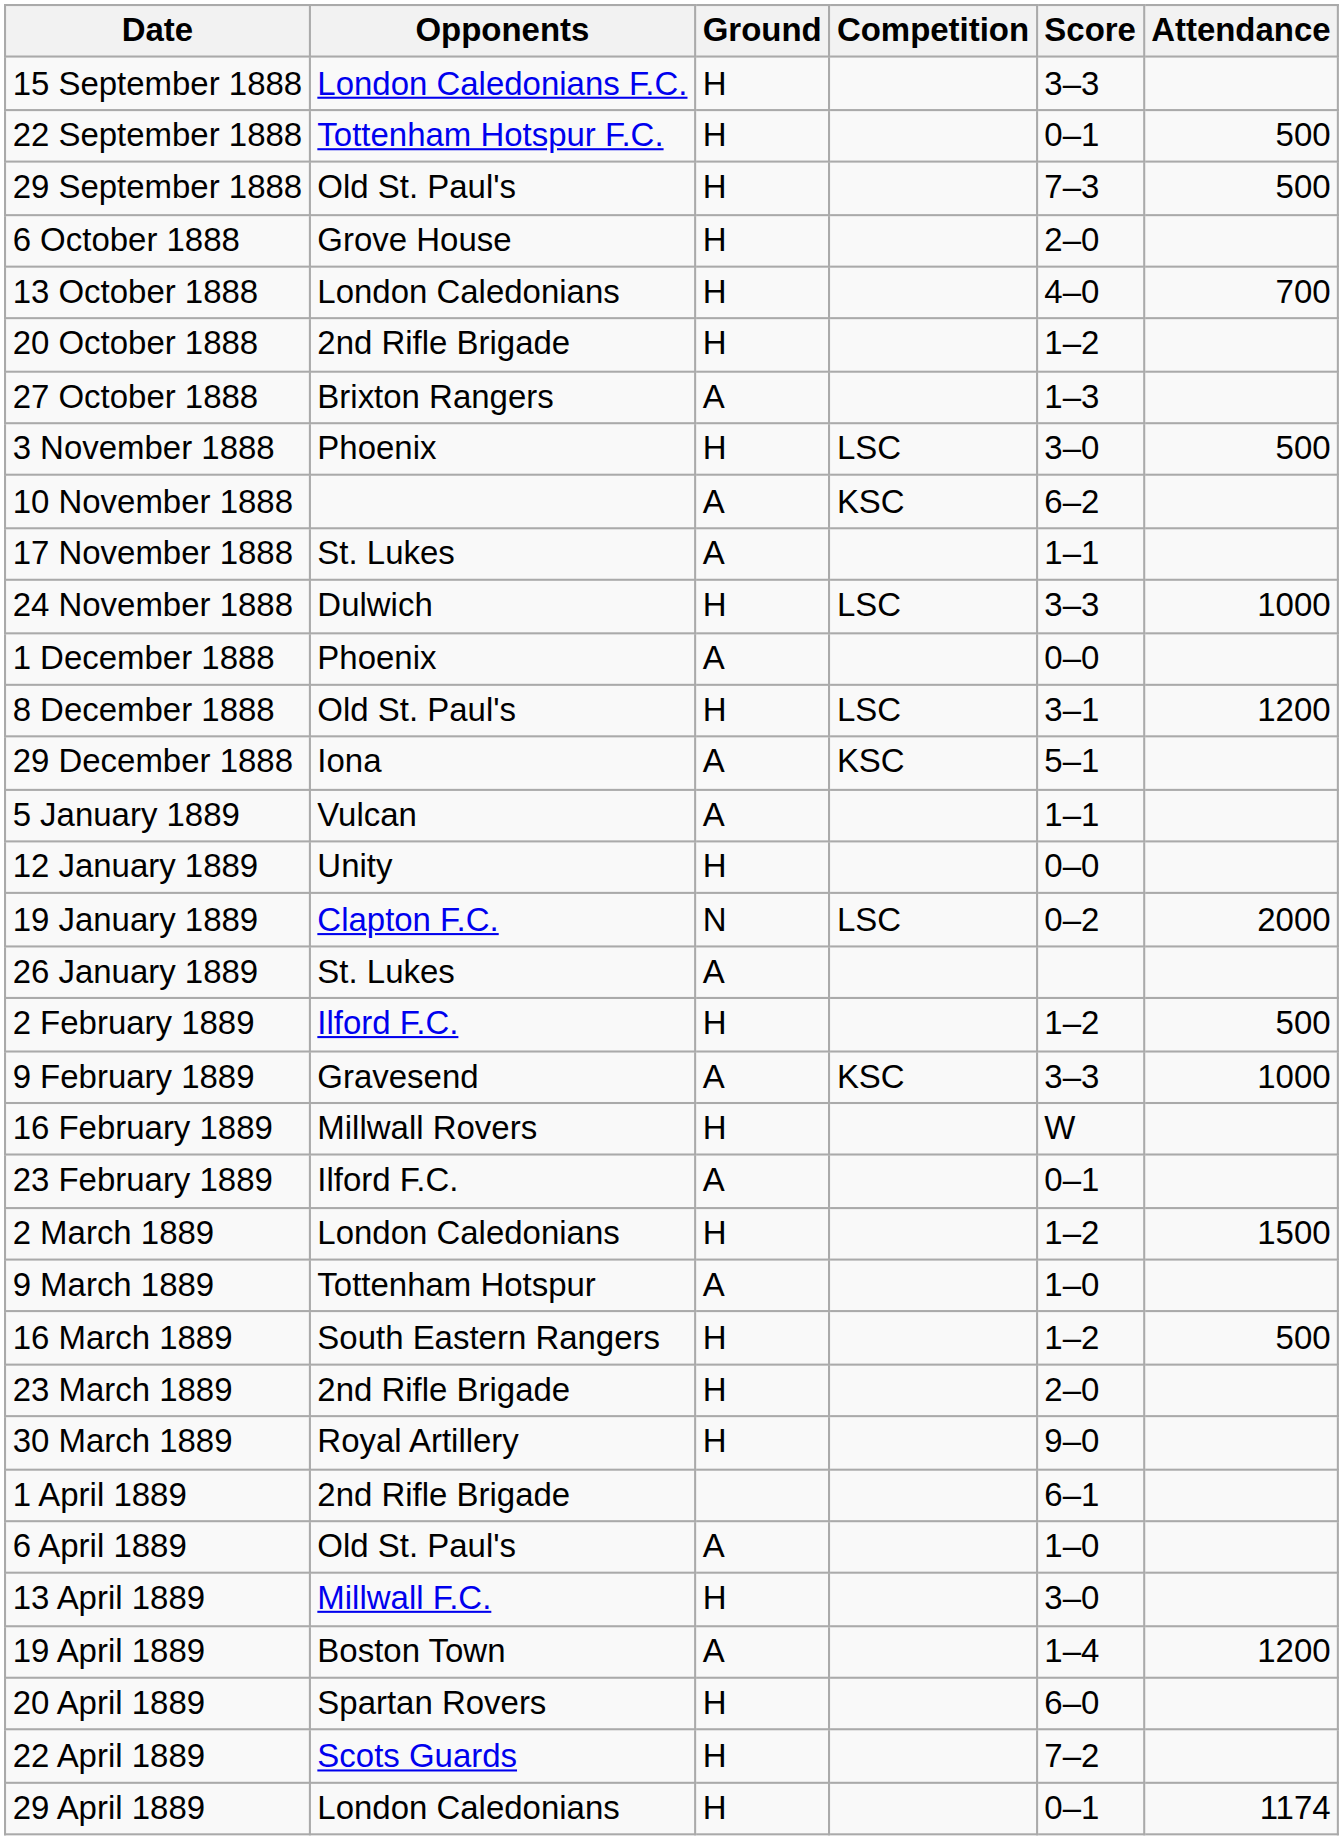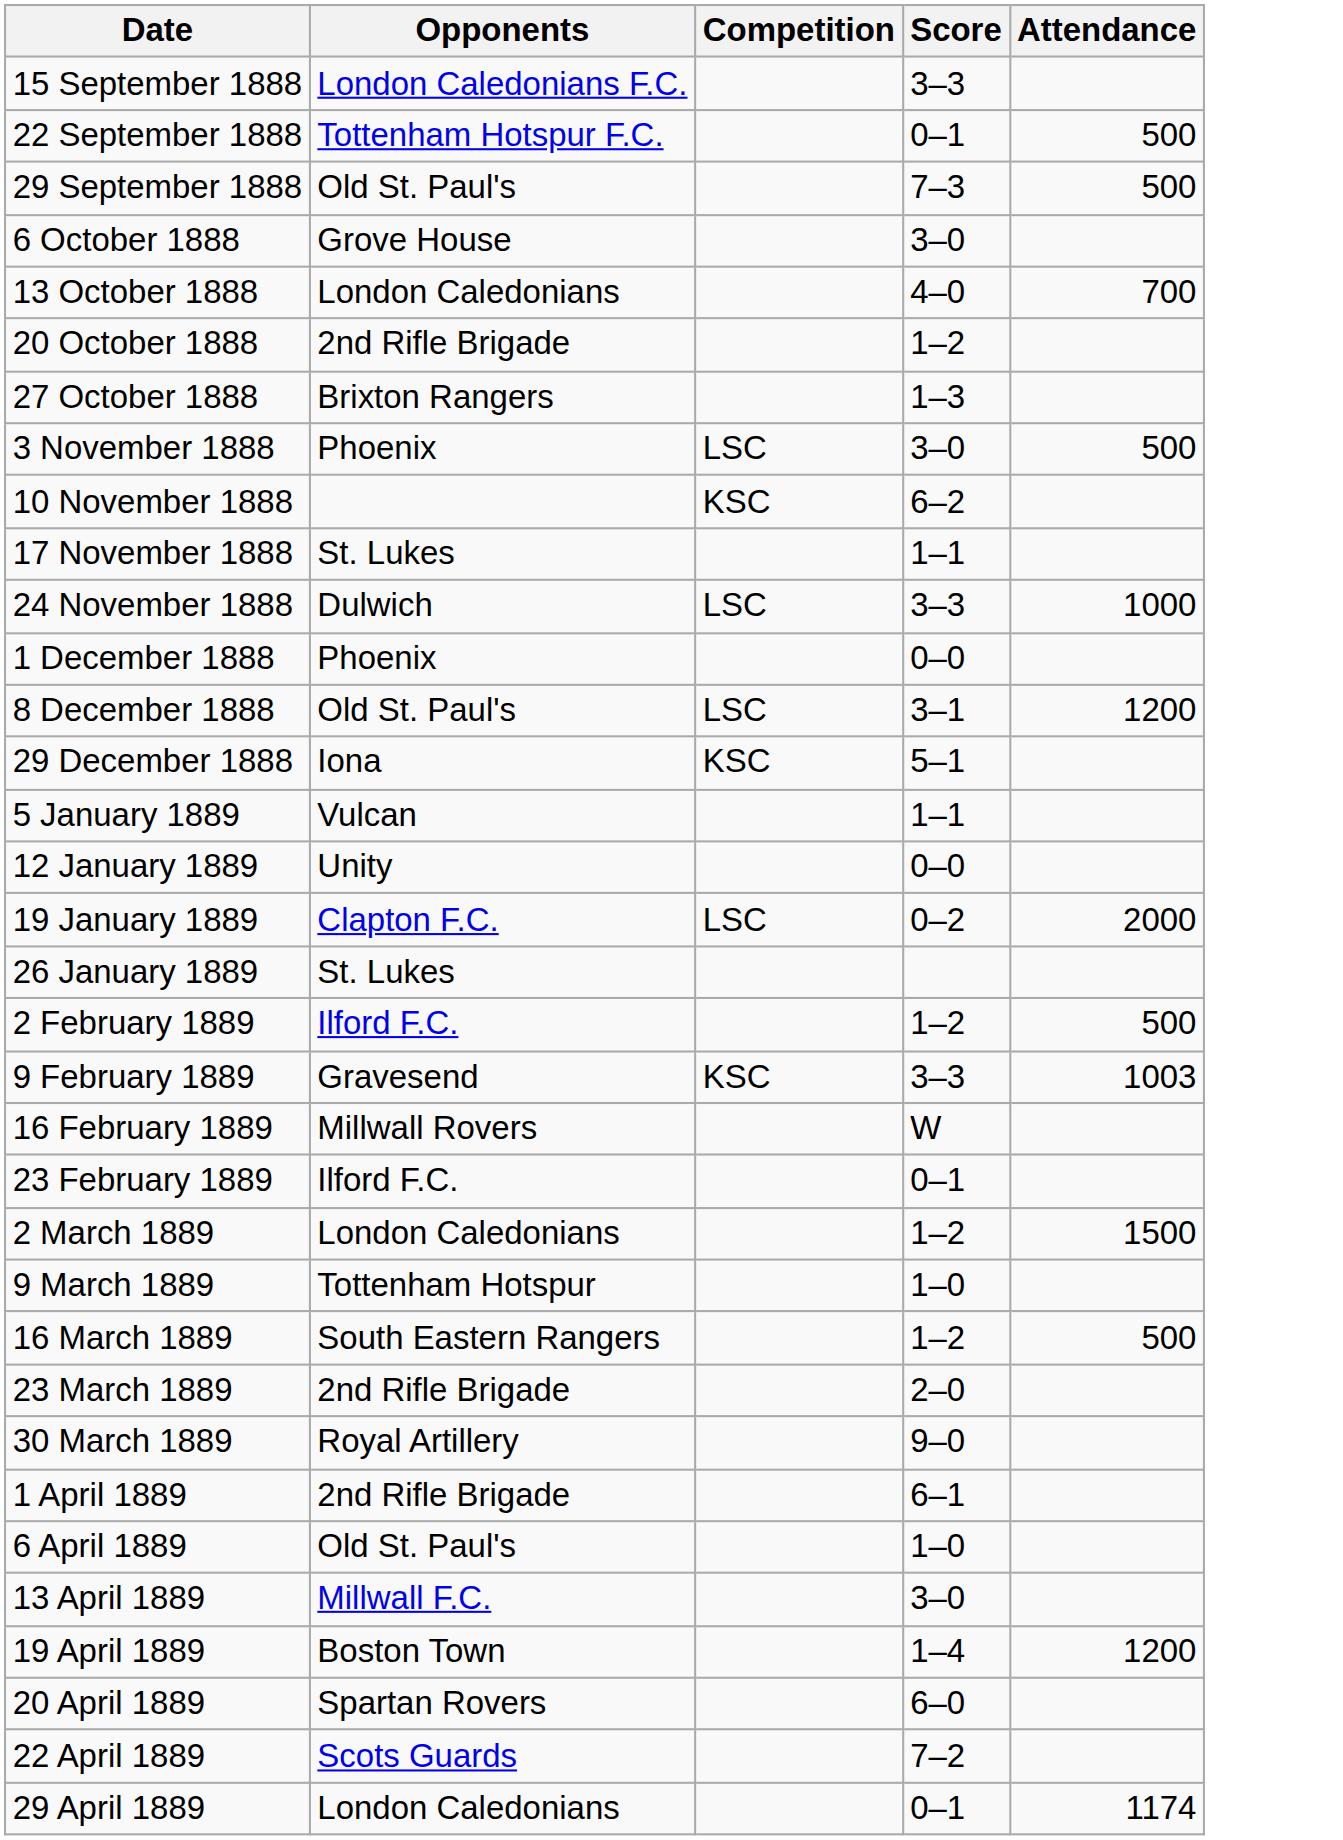- column: Ground | H | H | H | H | H | H | A | H | A | A | H | A | H | A | A | H | N | A | H | A | H | A | H | A | H | H | H | A | H | A | H | H | H
6 October 1888 | Score: 2–0 -> 3–0
9 February 1889 | Attendance: 1000 -> 1003
